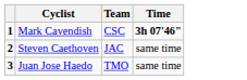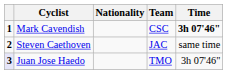+ column: Nationality
Juan Jose Haedo | column 1: no background -> lavender background
Juan Jose Haedo | Time: same time -> 3h 07'46"
